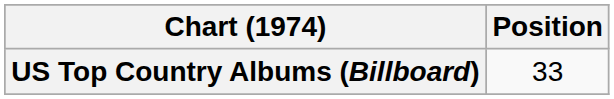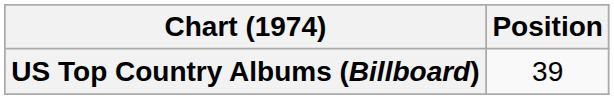US Top Country Albums (Billboard) | Position: 33 -> 39
